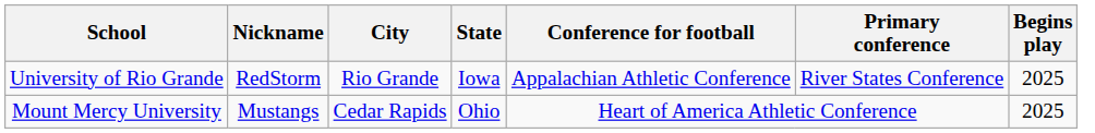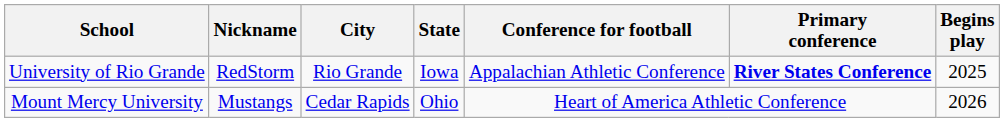University of Rio Grande | Primary conference: normal -> bold
Mount Mercy University | Begins play: 2025 -> 2026
